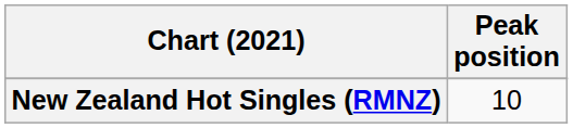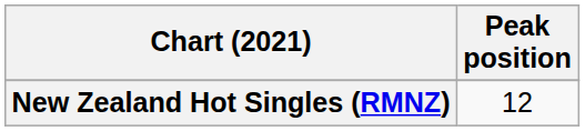New Zealand Hot Singles (RMNZ) | Peak position: 10 -> 12
